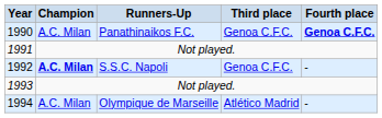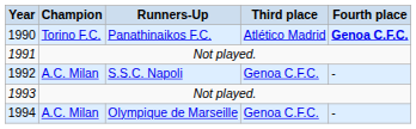1990 | Champion: A.C. Milan -> Torino F.C.
1990 | Third place: Genoa C.F.C. -> Atlético Madrid
1992 | Champion: bold -> normal
1994 | Third place: Atlético Madrid -> Genoa C.F.C.
